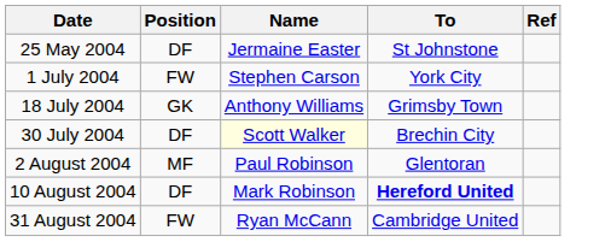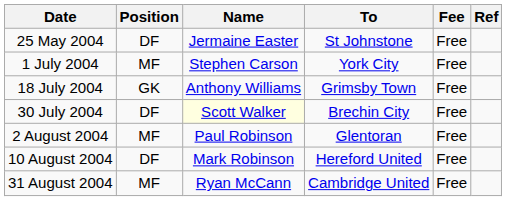+ column: Fee | Free | Free | Free | Free | Free | Free | Free
1 July 2004 | Position: FW -> MF
10 August 2004 | To: bold -> normal
31 August 2004 | Position: FW -> MF
